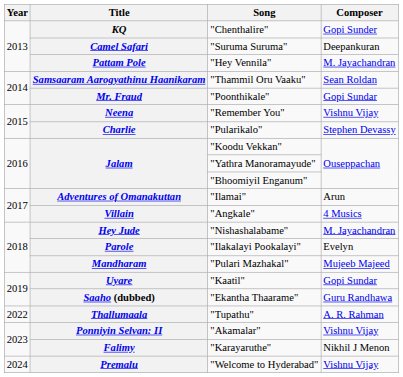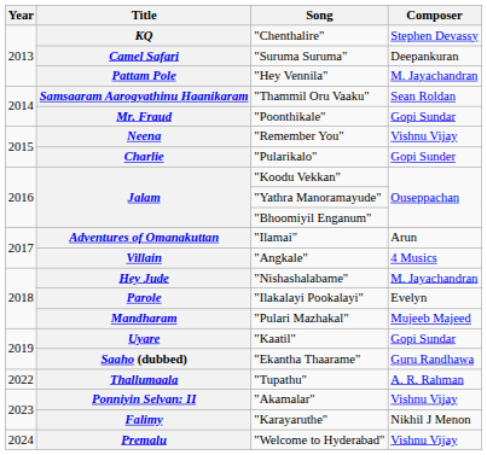KQ | Composer: Gopi Sunder -> Stephen Devassy
Charlie | Composer: Stephen Devassy -> Gopi Sunder
